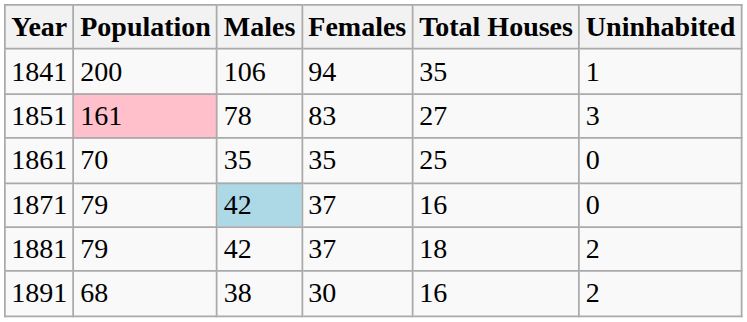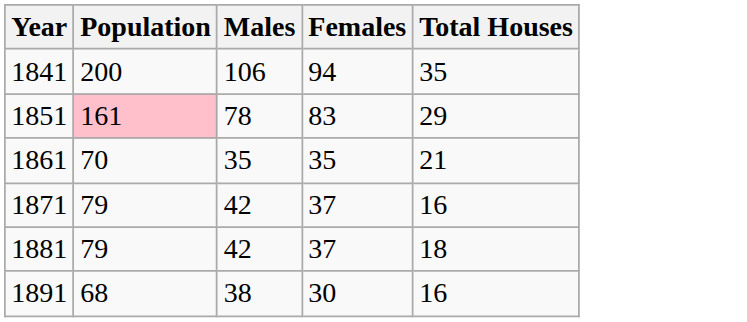- column: Uninhabited | 1 | 3 | 0 | 0 | 2 | 2
1851 | Total Houses: 27 -> 29
1861 | Total Houses: 25 -> 21
1871 | Males: lightblue background -> no background
